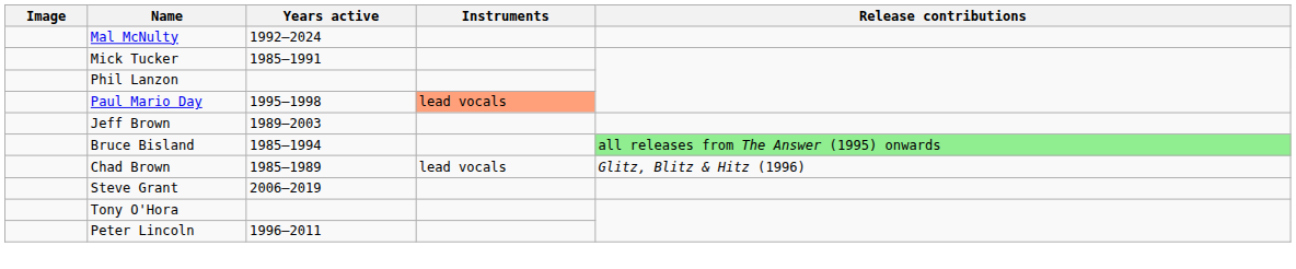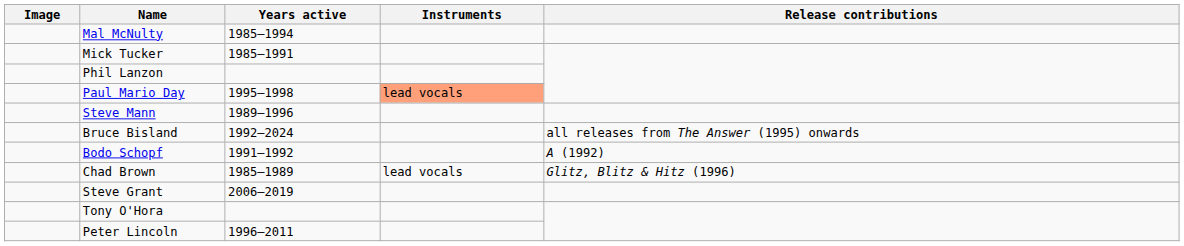Mal McNulty | Years active: 1992–2024 -> 1985–1994
- row: Jeff Brown | 1989–2003
+ row: Steve Mann | 1989–1996
Bruce Bisland | Years active: 1985–1994 -> 1992–2024
Bruce Bisland | Release contributions: lightgreen background -> no background
+ row: Bodo Schopf | 1991–1992 | A (1992)
